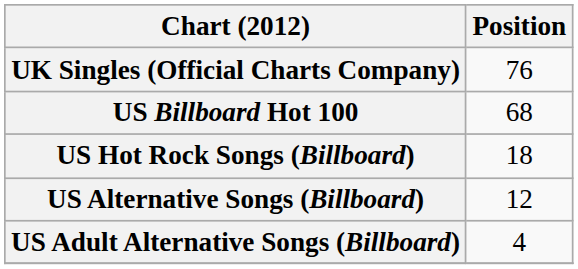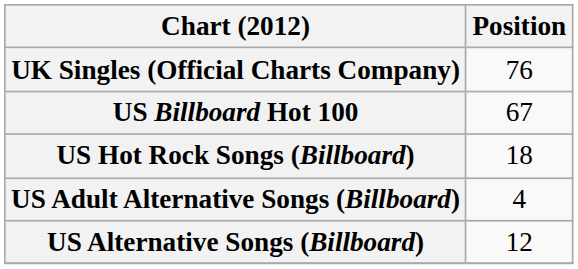US Billboard Hot 100 | Position: 68 -> 67
rows swapped: US Adult Alternative Songs (Billboard) <-> US Alternative Songs (Billboard)
